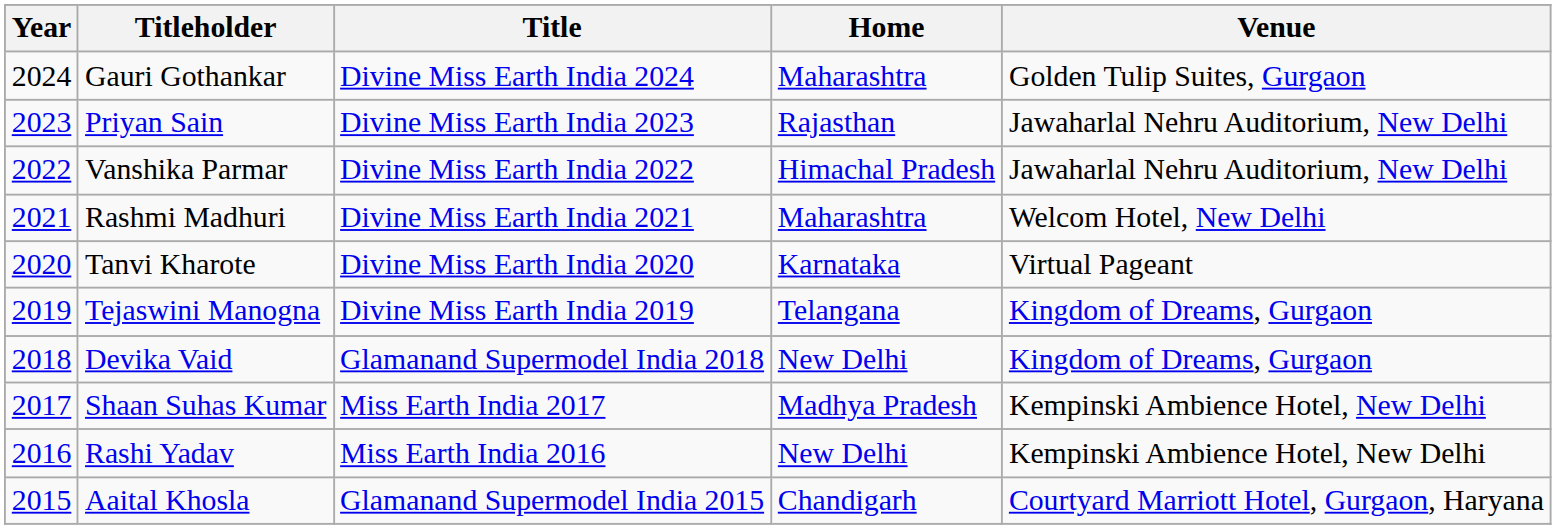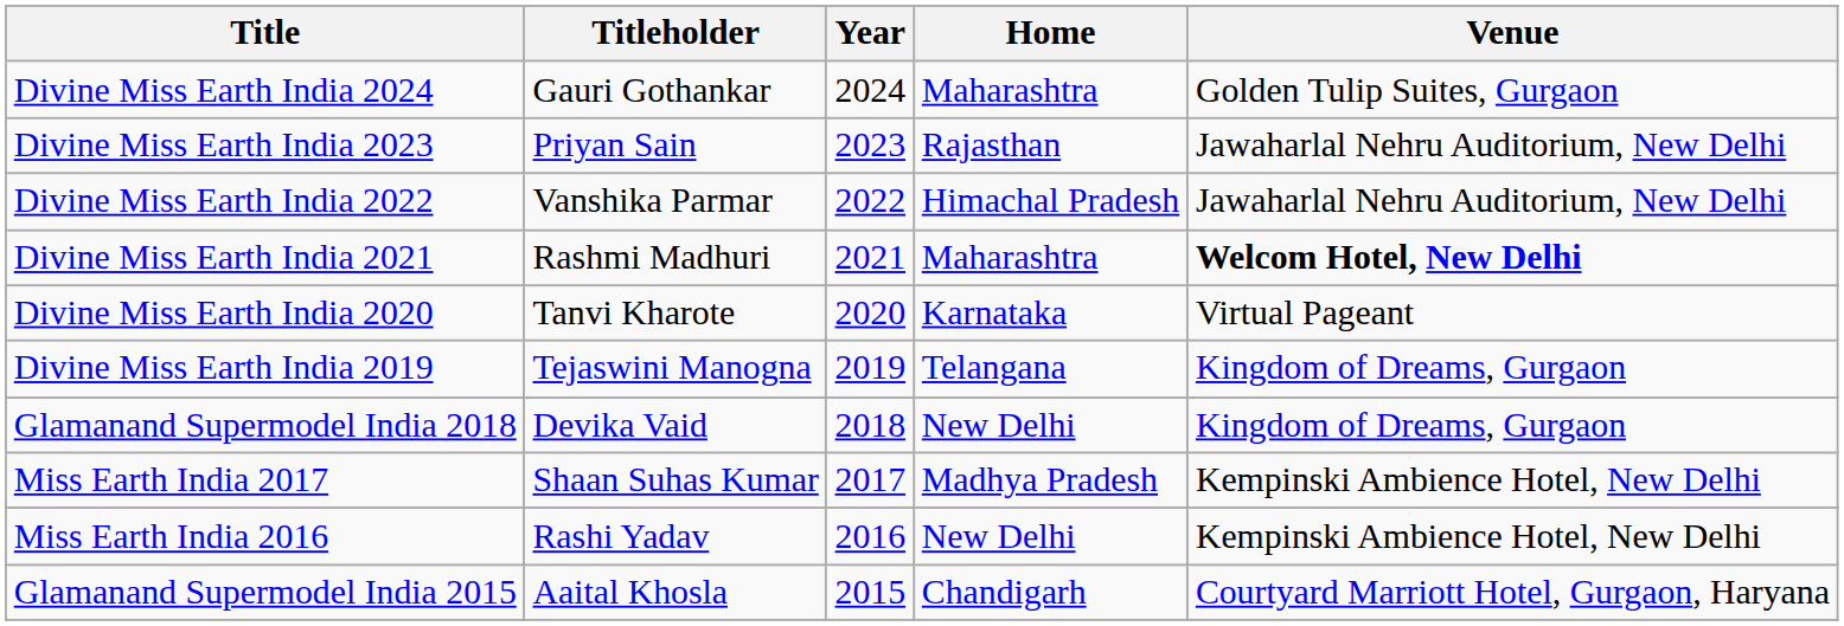columns swapped: Year <-> Title
Rashmi Madhuri | Venue: normal -> bold
